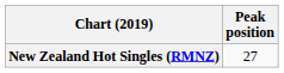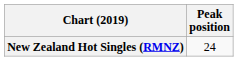New Zealand Hot Singles (RMNZ) | Peak position: 27 -> 24
